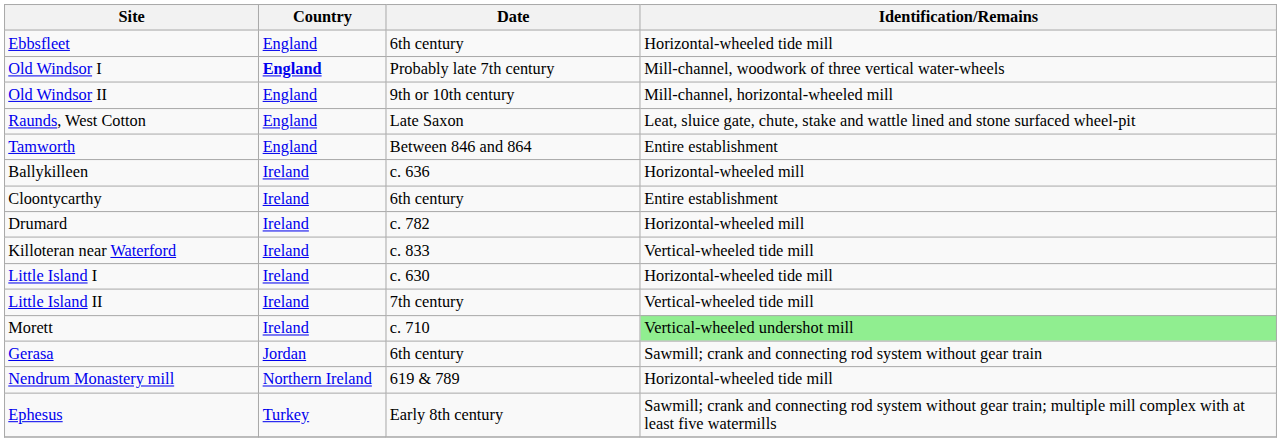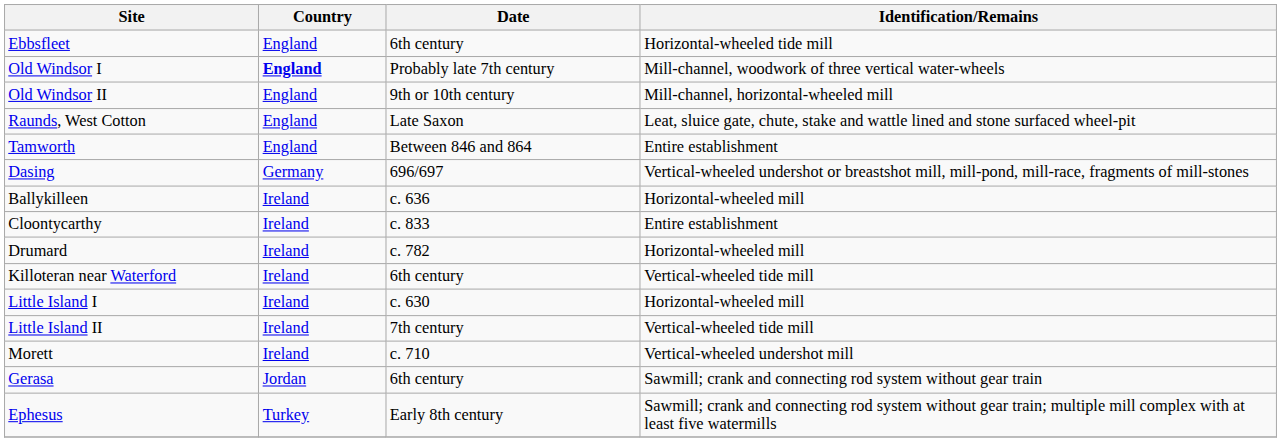+ row: Dasing | Germany | 696/697 | Vertical-wheeled undershot or breastshot mill, mill-pond, mill-race, fragments of mill-stones
Cloontycarthy | Date: 6th century -> c. 833
Killoteran near Waterford | Date: c. 833 -> 6th century
Little Island I | Identification/Remains: Horizontal-wheeled tide mill -> Horizontal-wheeled mill
Morett | Identification/Remains: lightgreen background -> no background
- row: Nendrum Monastery mill | Northern Ireland | 619 & 789 | Horizontal-wheeled tide mill
